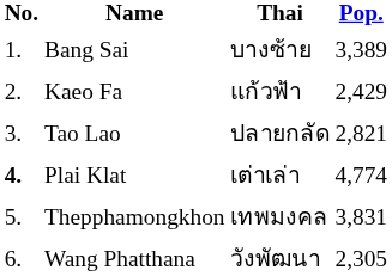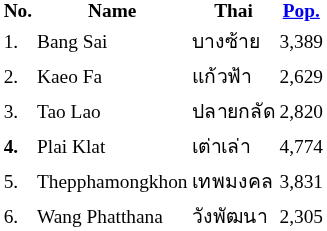Kaeo Fa | Pop.: 2,429 -> 2,629
Tao Lao | Pop.: 2,821 -> 2,820
